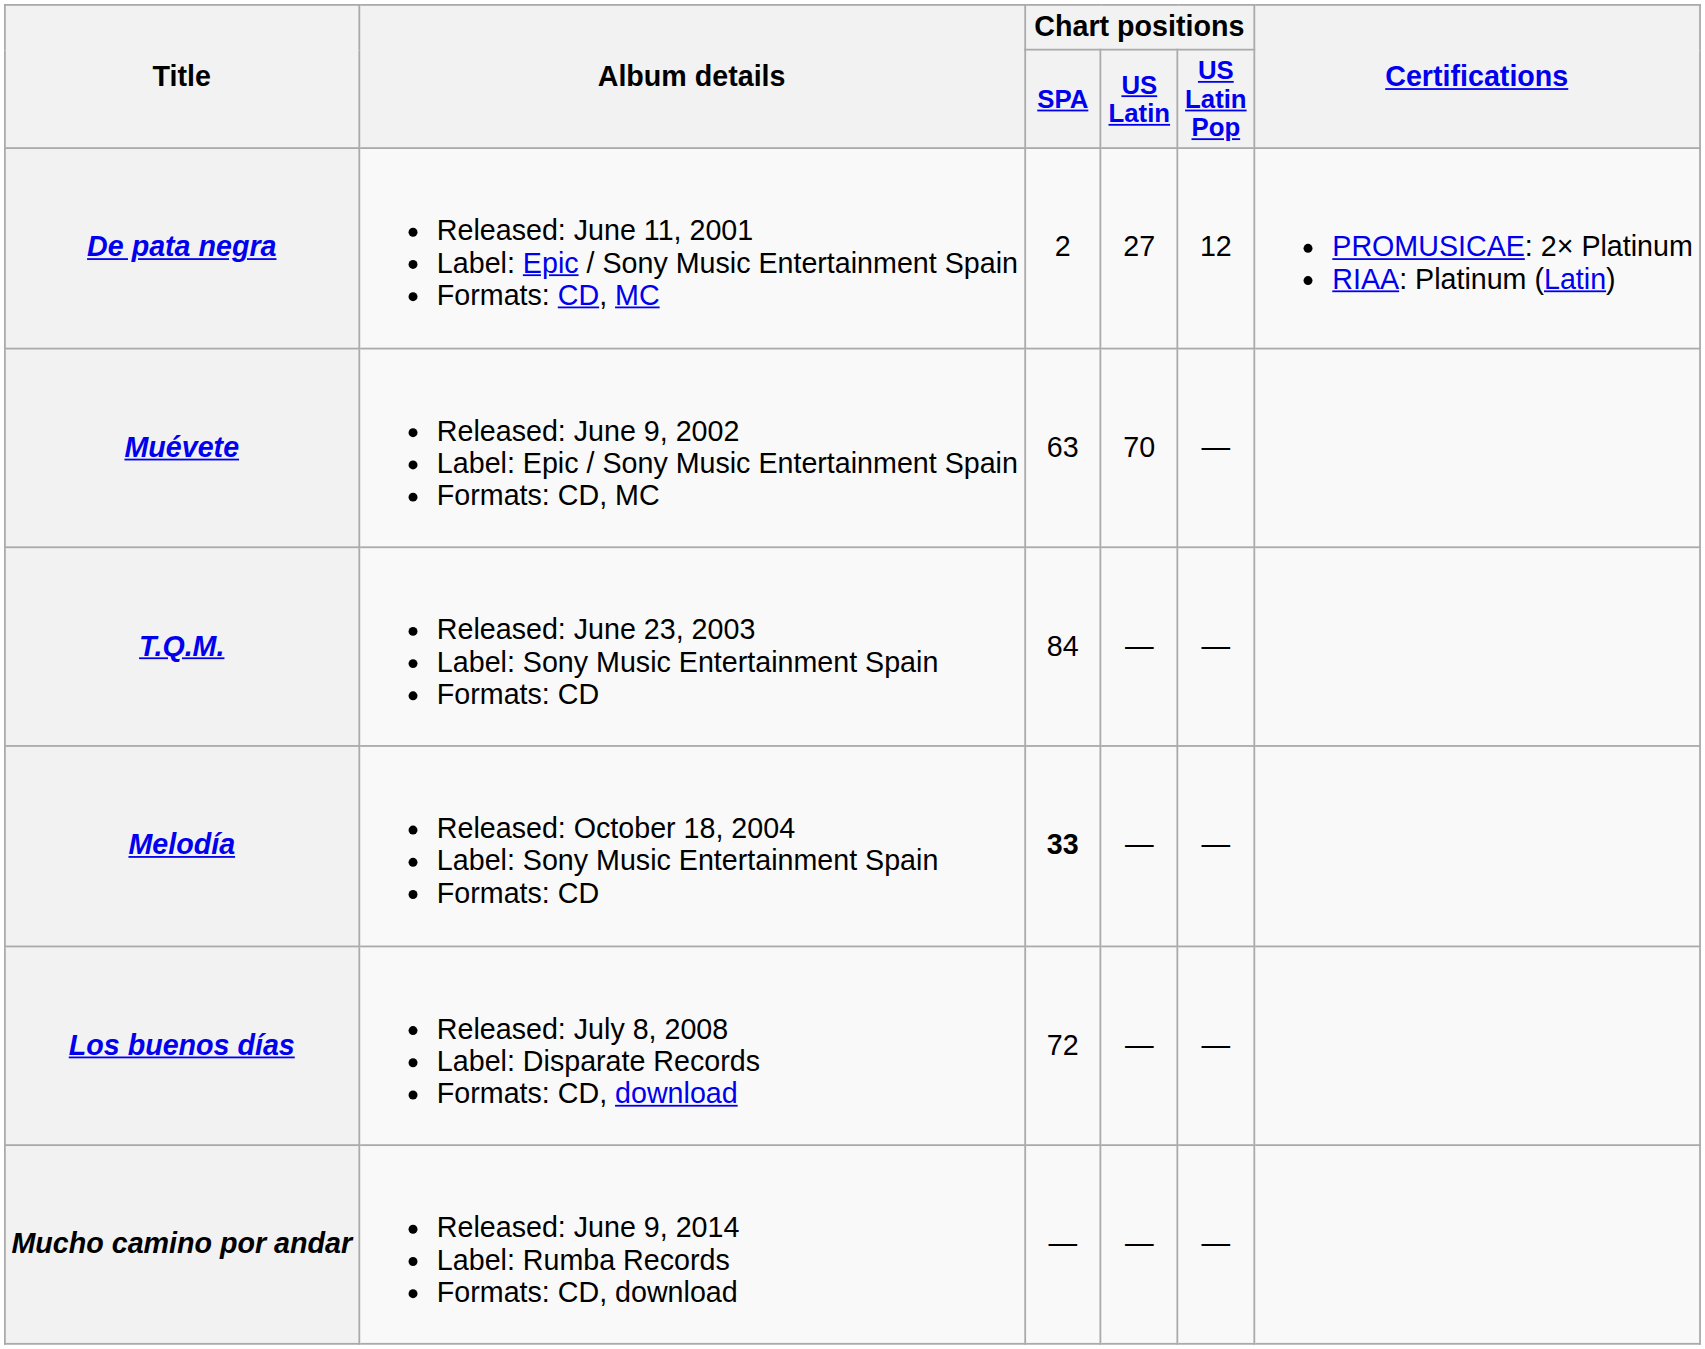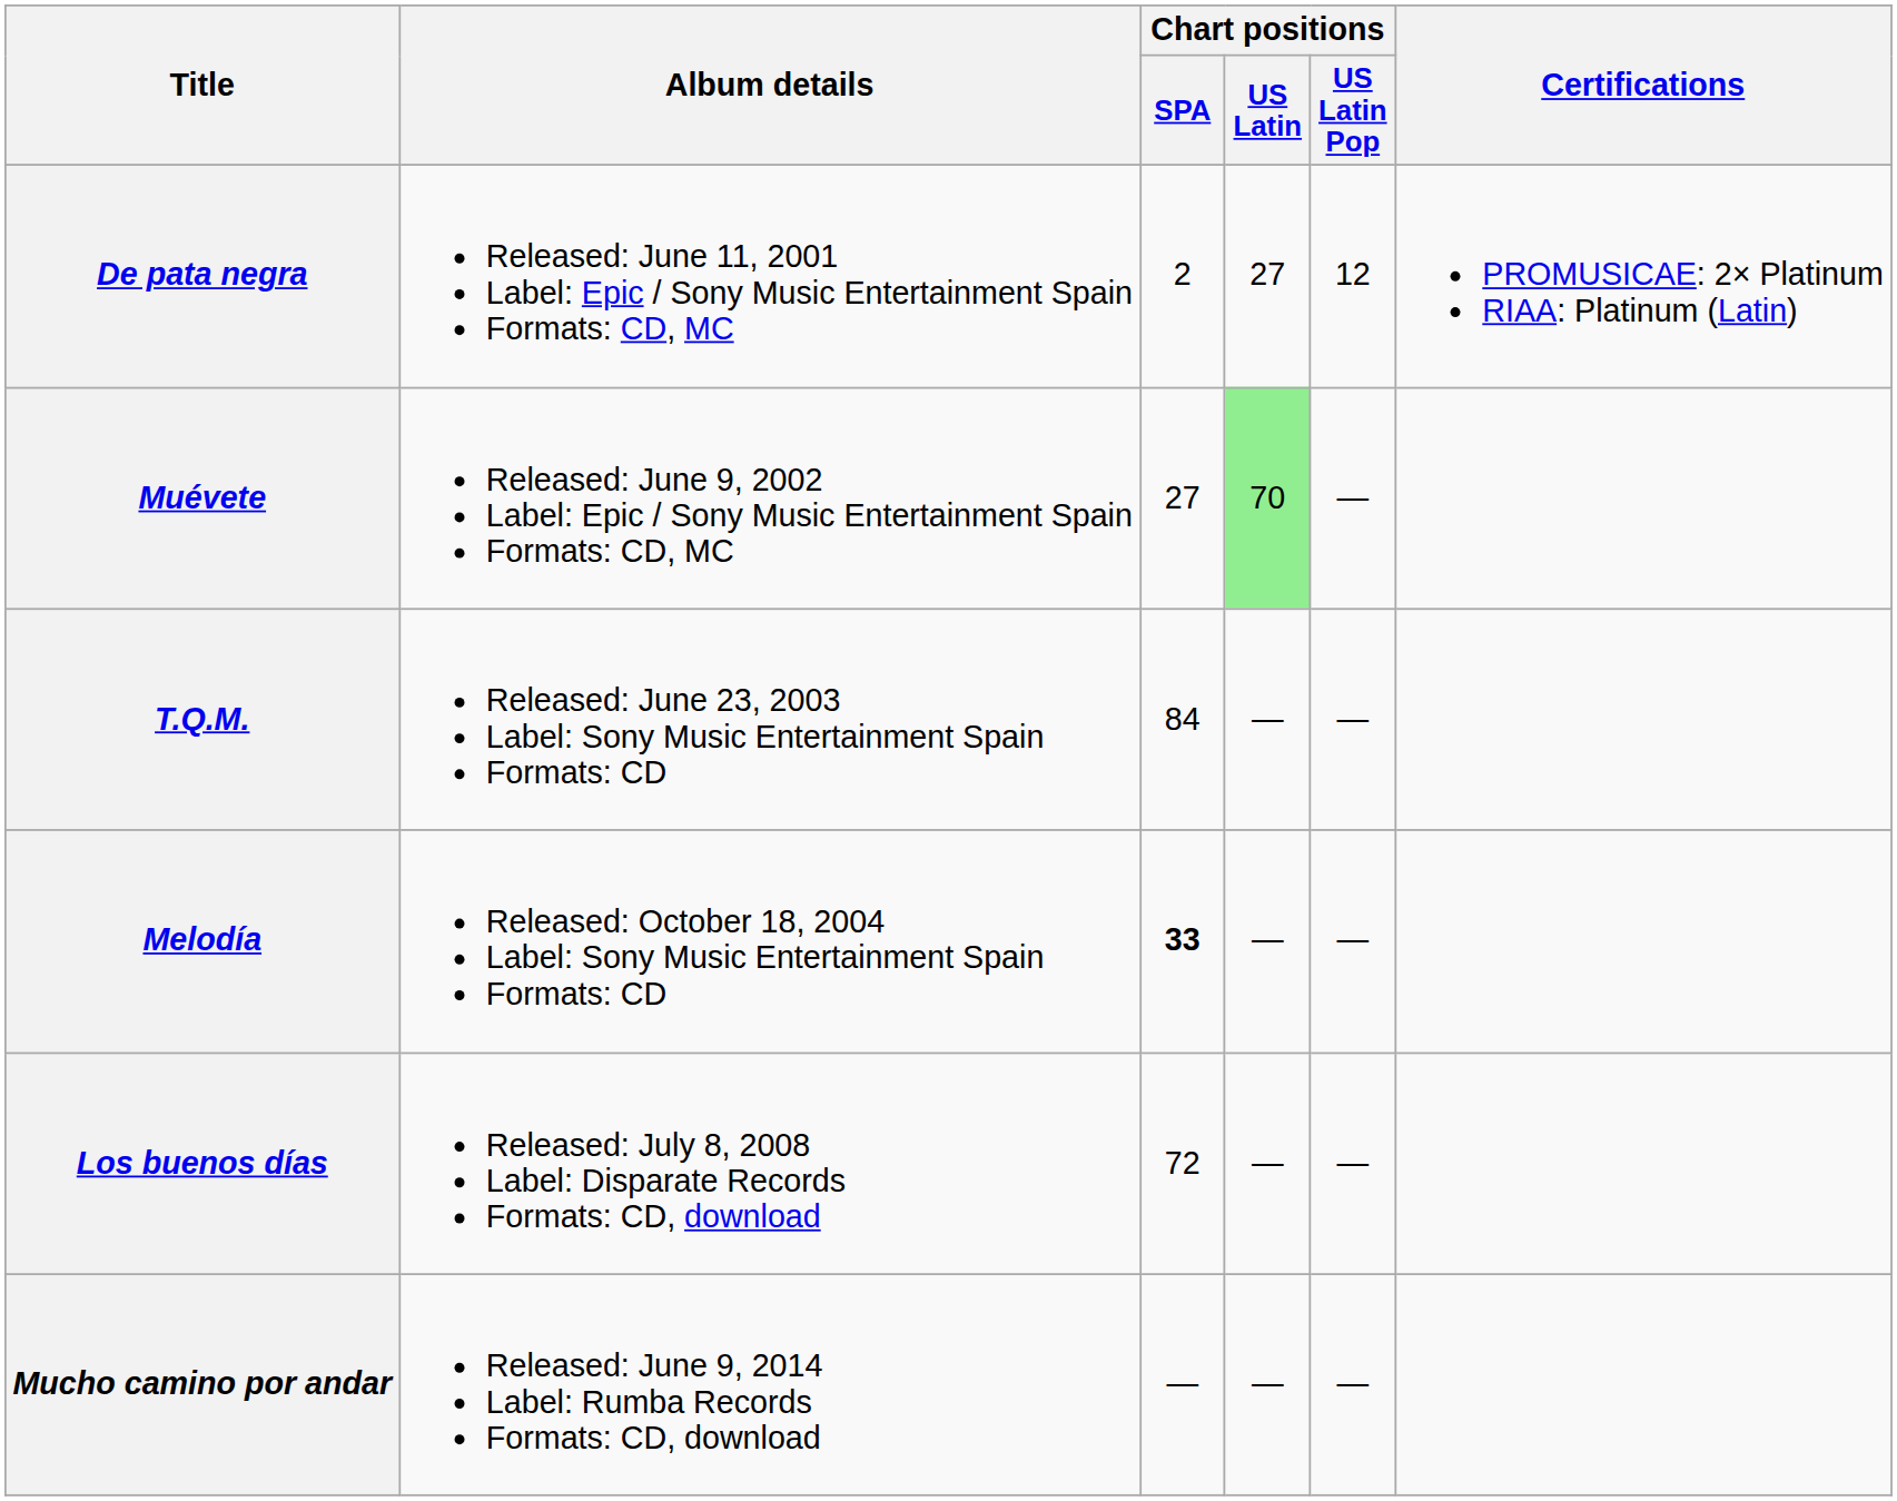Muévete | Chart positions / SPA: 63 -> 27
Muévete | Chart positions / US Latin: no background -> lightgreen background
